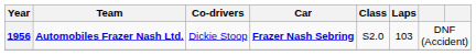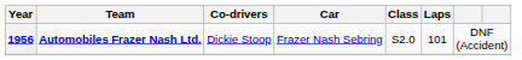1956 | Car: bold -> normal
1956 | Laps: 103 -> 101
